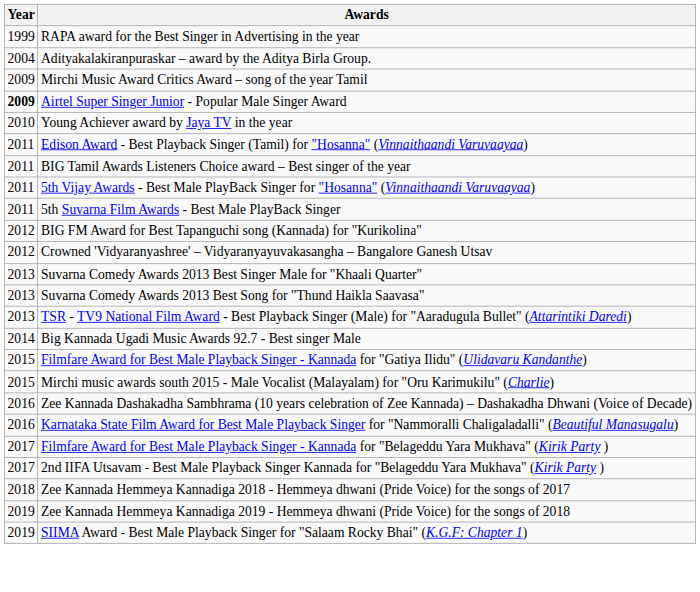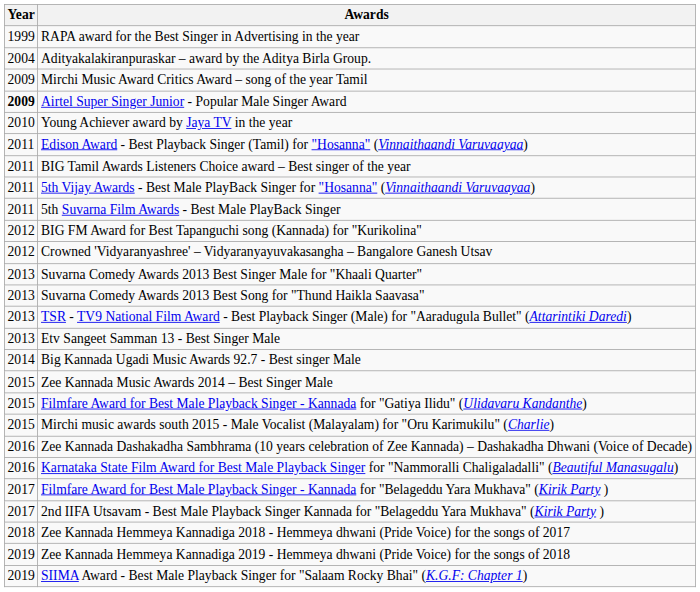+ row: 2013 | Etv Sangeet Samman 13 - Best Singer Male
+ row: 2015 | Zee Kannada Music Awards 2014 – Best Singer Male
